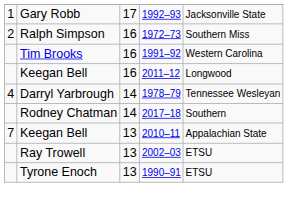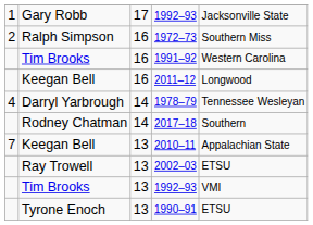+ row: Tim Brooks | 13 | 1992–93 | VMI
